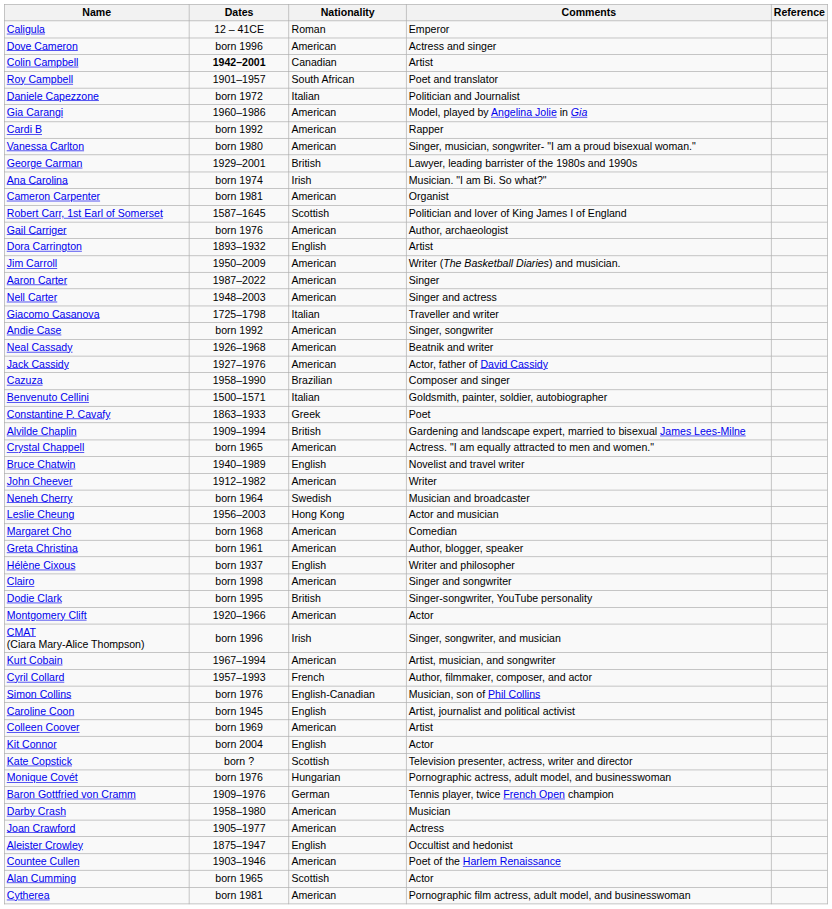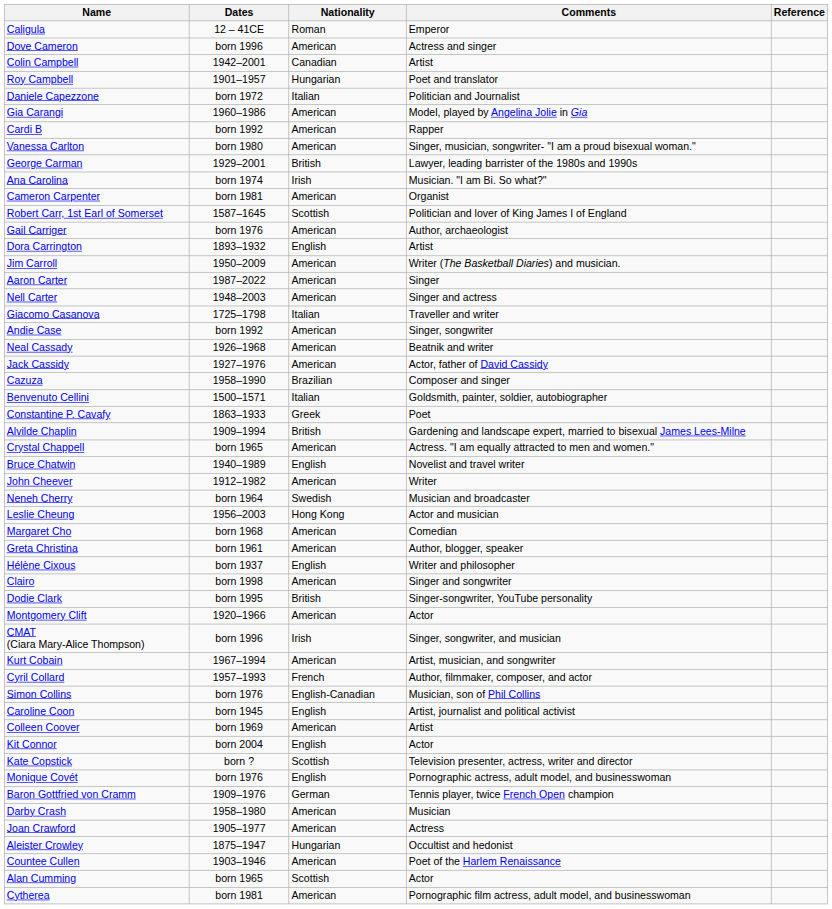Colin Campbell | Dates: bold -> normal
Roy Campbell | Nationality: South African -> Hungarian
Monique Covét | Nationality: Hungarian -> English
Aleister Crowley | Nationality: English -> Hungarian
